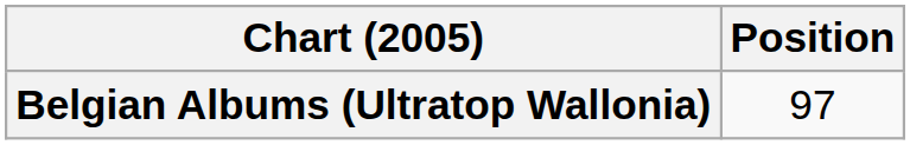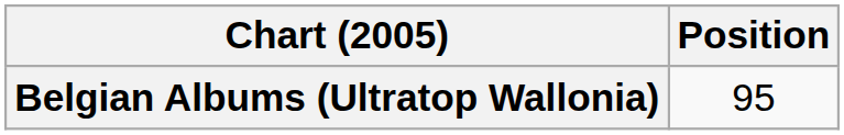Belgian Albums (Ultratop Wallonia) | Position: 97 -> 95
